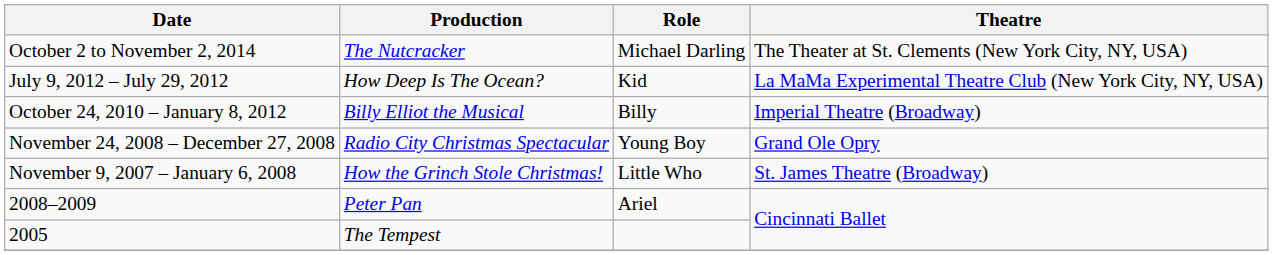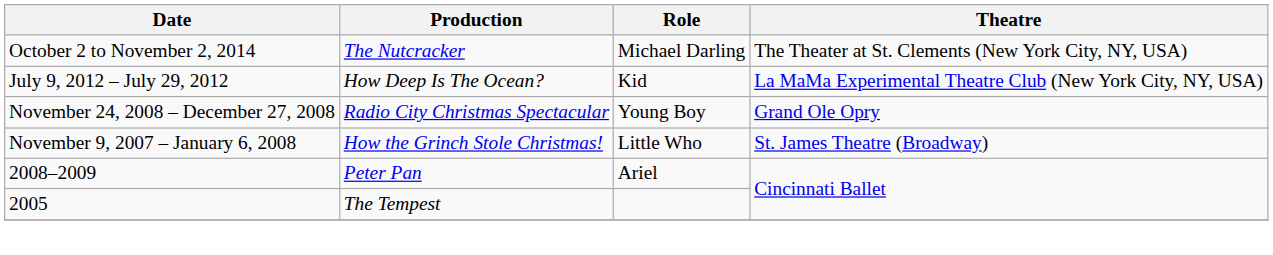- row: October 24, 2010 – January 8, 2012 | Billy Elliot the Musical | Billy | Imperial Theatre (Broadway)
